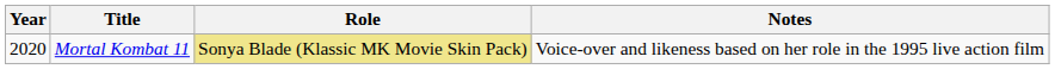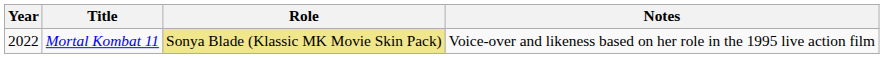Mortal Kombat 11 | Year: 2020 -> 2022
